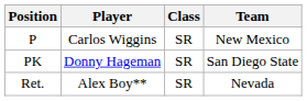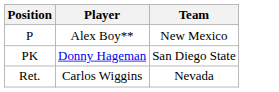- column: Class | SR | SR | SR
P | Player: Carlos Wiggins -> Alex Boy**
Ret. | Player: Alex Boy** -> Carlos Wiggins
